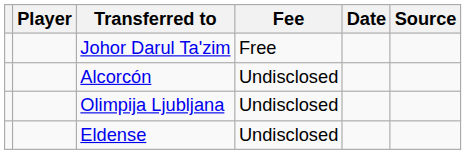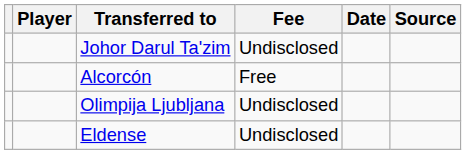Johor Darul Ta'zim | Fee: Free -> Undisclosed
Alcorcón | Fee: Undisclosed -> Free
